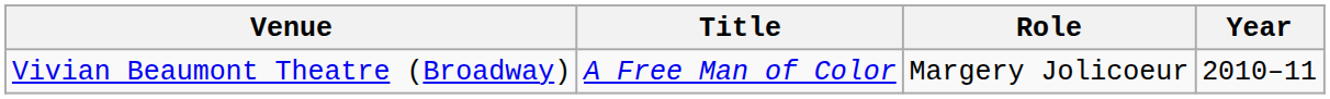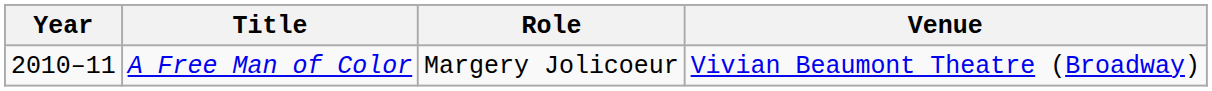columns swapped: Year <-> Venue
